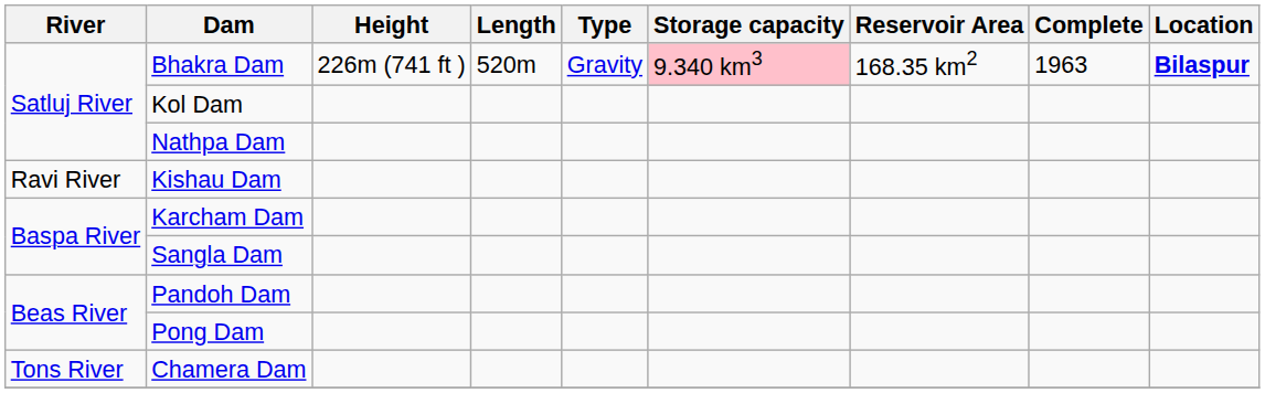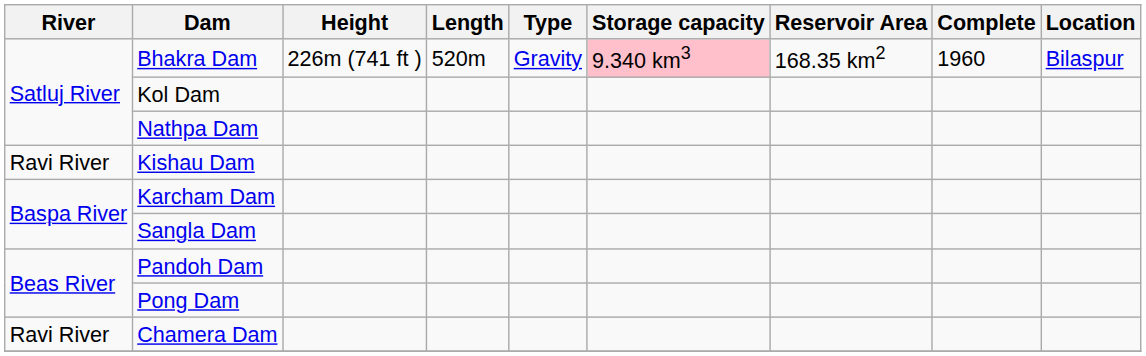Bhakra Dam | Complete: 1963 -> 1960
Bhakra Dam | Location: bold -> normal
Chamera Dam | River: Tons River -> Ravi River
